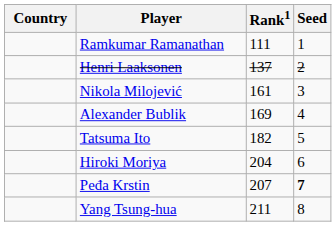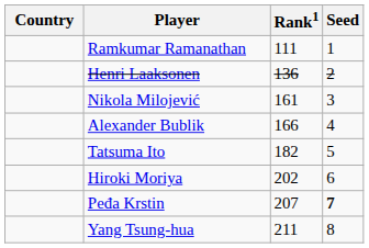Henri Laaksonen | Rank1: 137 -> 136
Alexander Bublik | Rank1: 169 -> 166
Hiroki Moriya | Rank1: 204 -> 202
